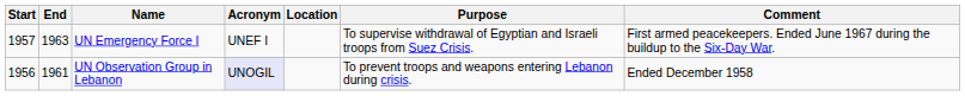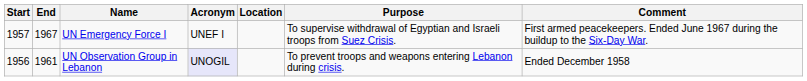UN Emergency Force I | End: 1963 -> 1967
